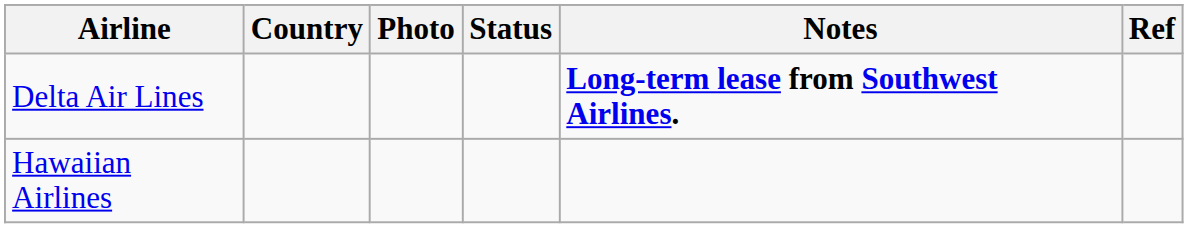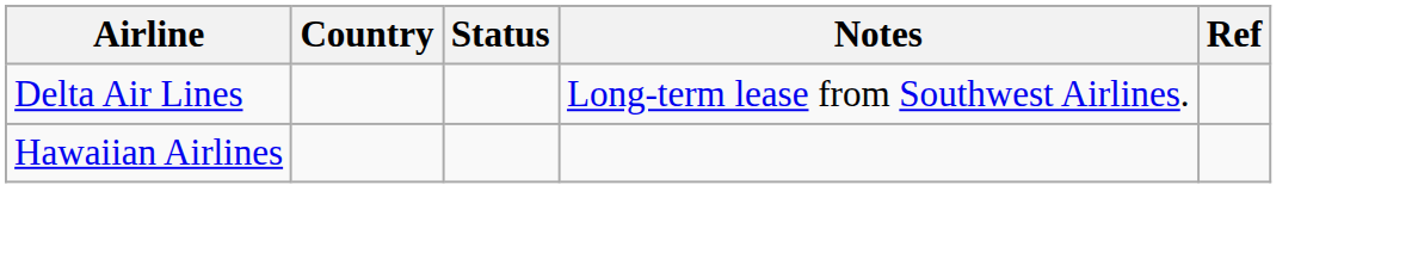- column: Photo
Delta Air Lines | Notes: bold -> normal
